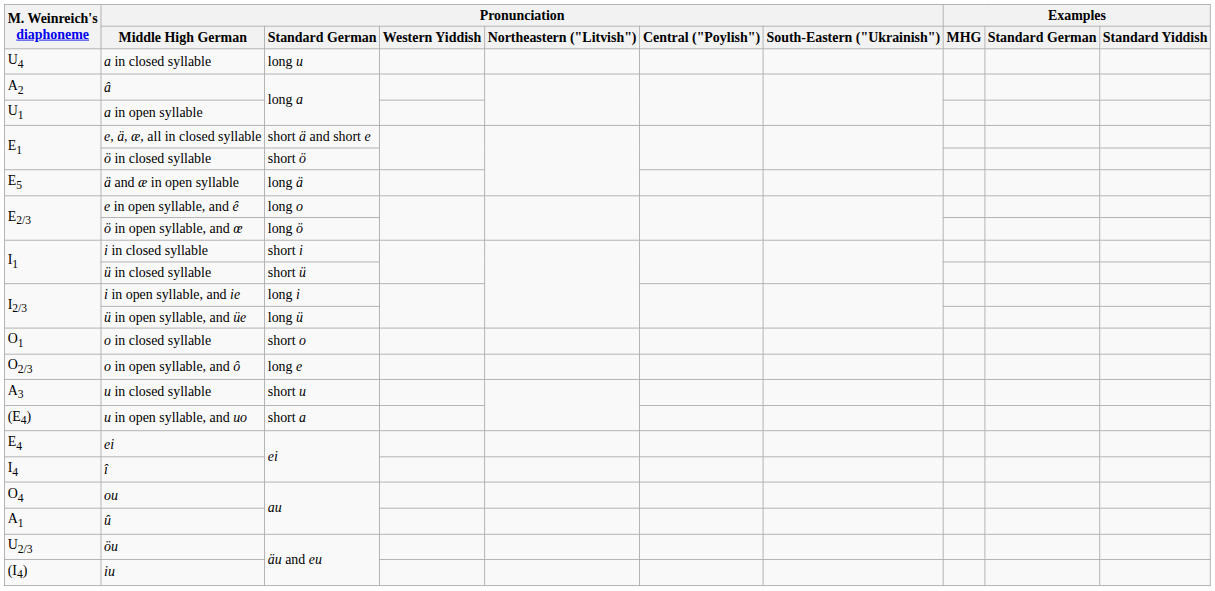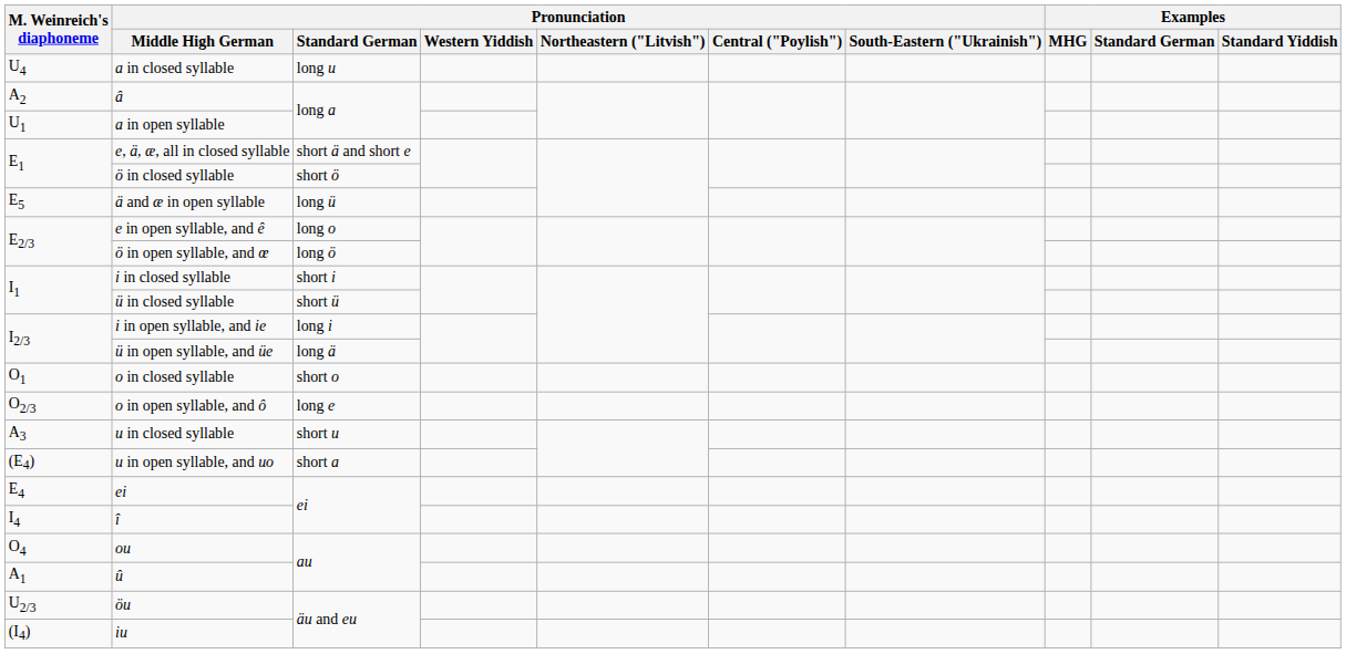ä and æ in open syllable | Pronunciation / Standard German: long ä -> long ü
ü in open syllable, and üe | Pronunciation / Standard German: long ü -> long ä
